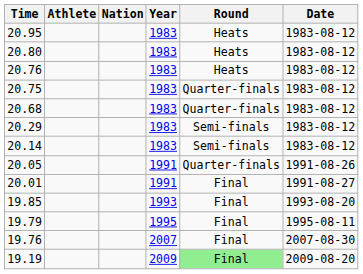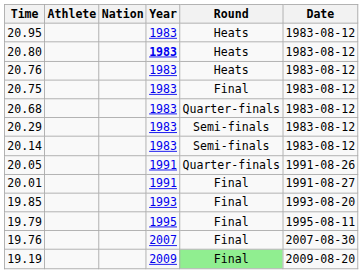20.80 | Year: normal -> bold
20.75 | Round: Quarter-finals -> Final
